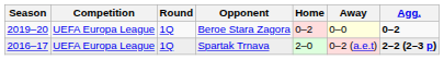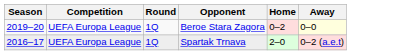- column: Agg. | 0–2 | 2–2 (2–3 p)
